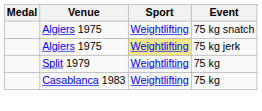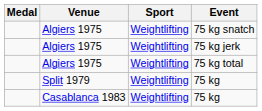75 kg jerk | Sport: khaki background -> no background
+ row: Algiers 1975 | Weightlifting | 75 kg total
